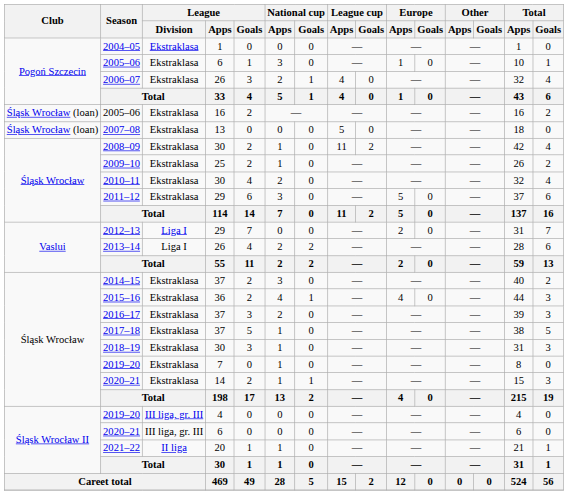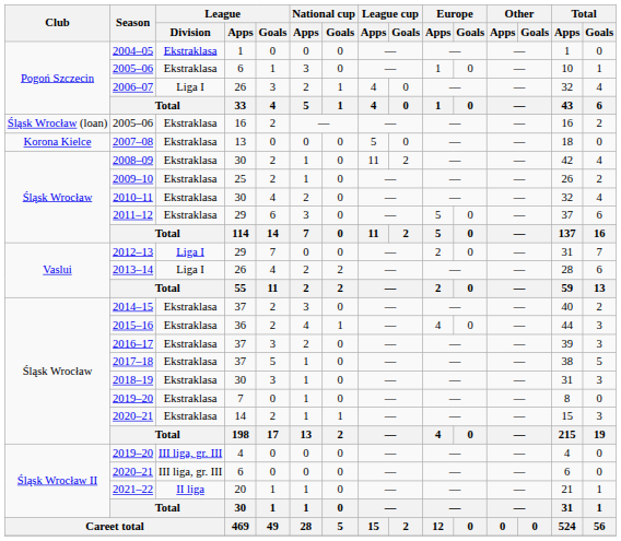2006–07 | League / Division: Ekstraklasa -> Liga I
2007–08 | Club: Śląsk Wrocław (loan) -> Korona Kielce
